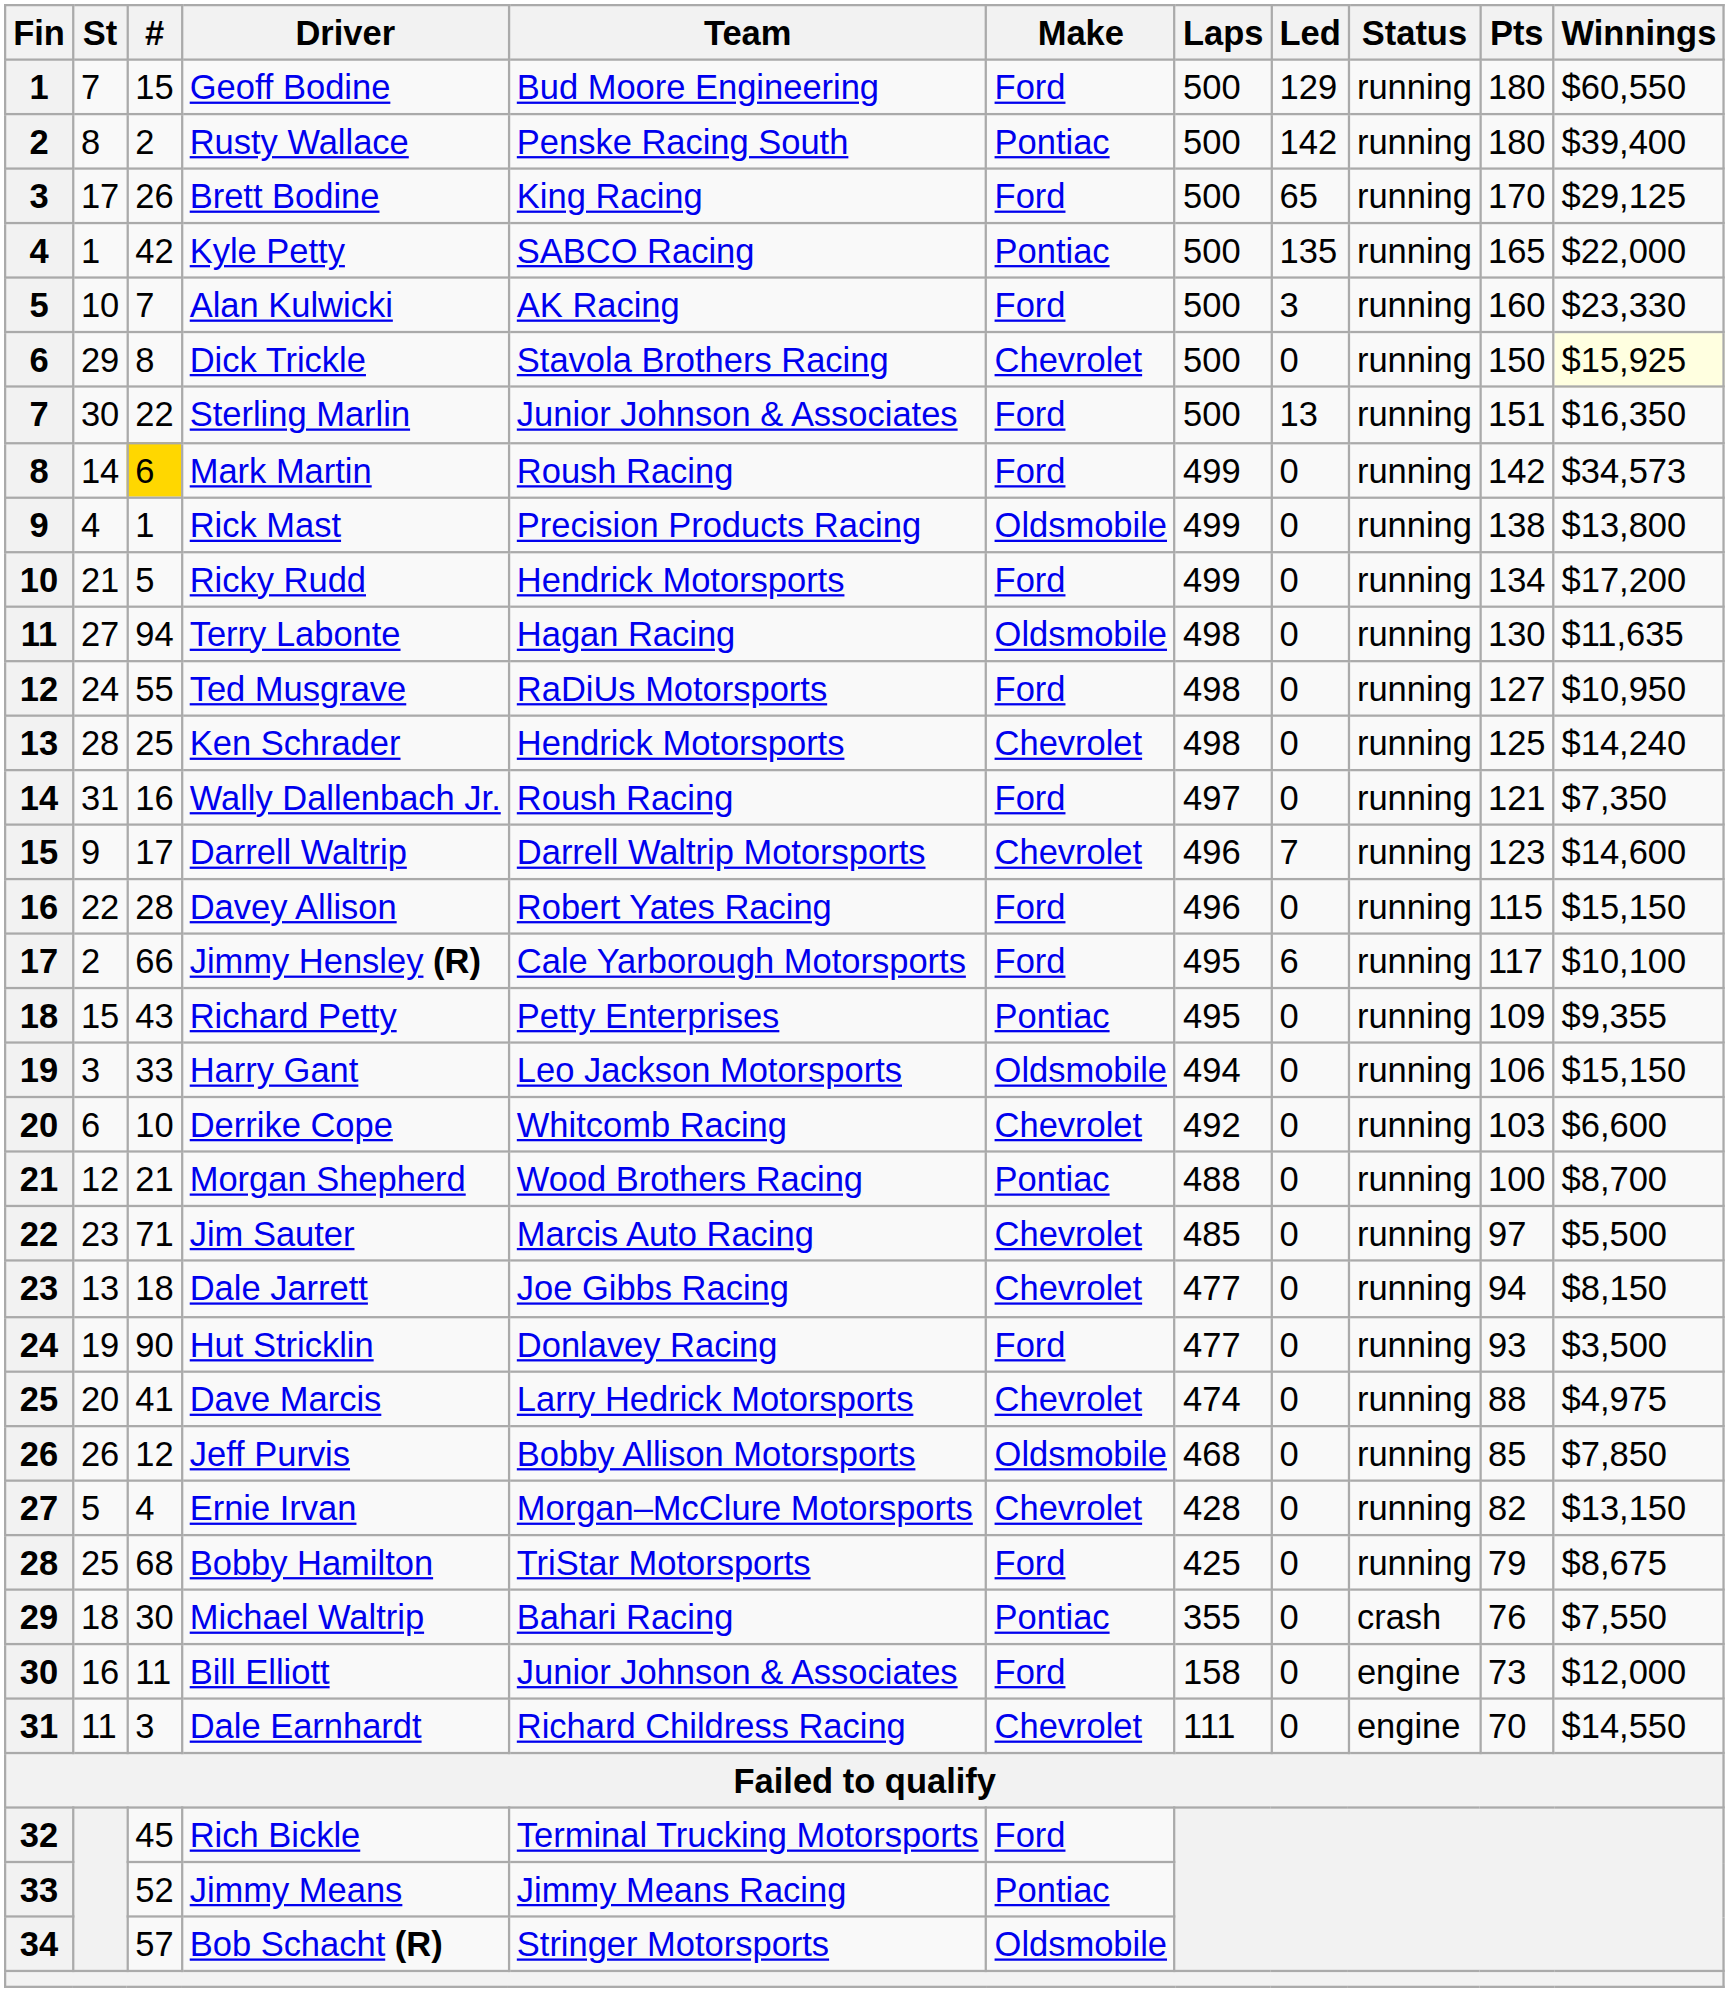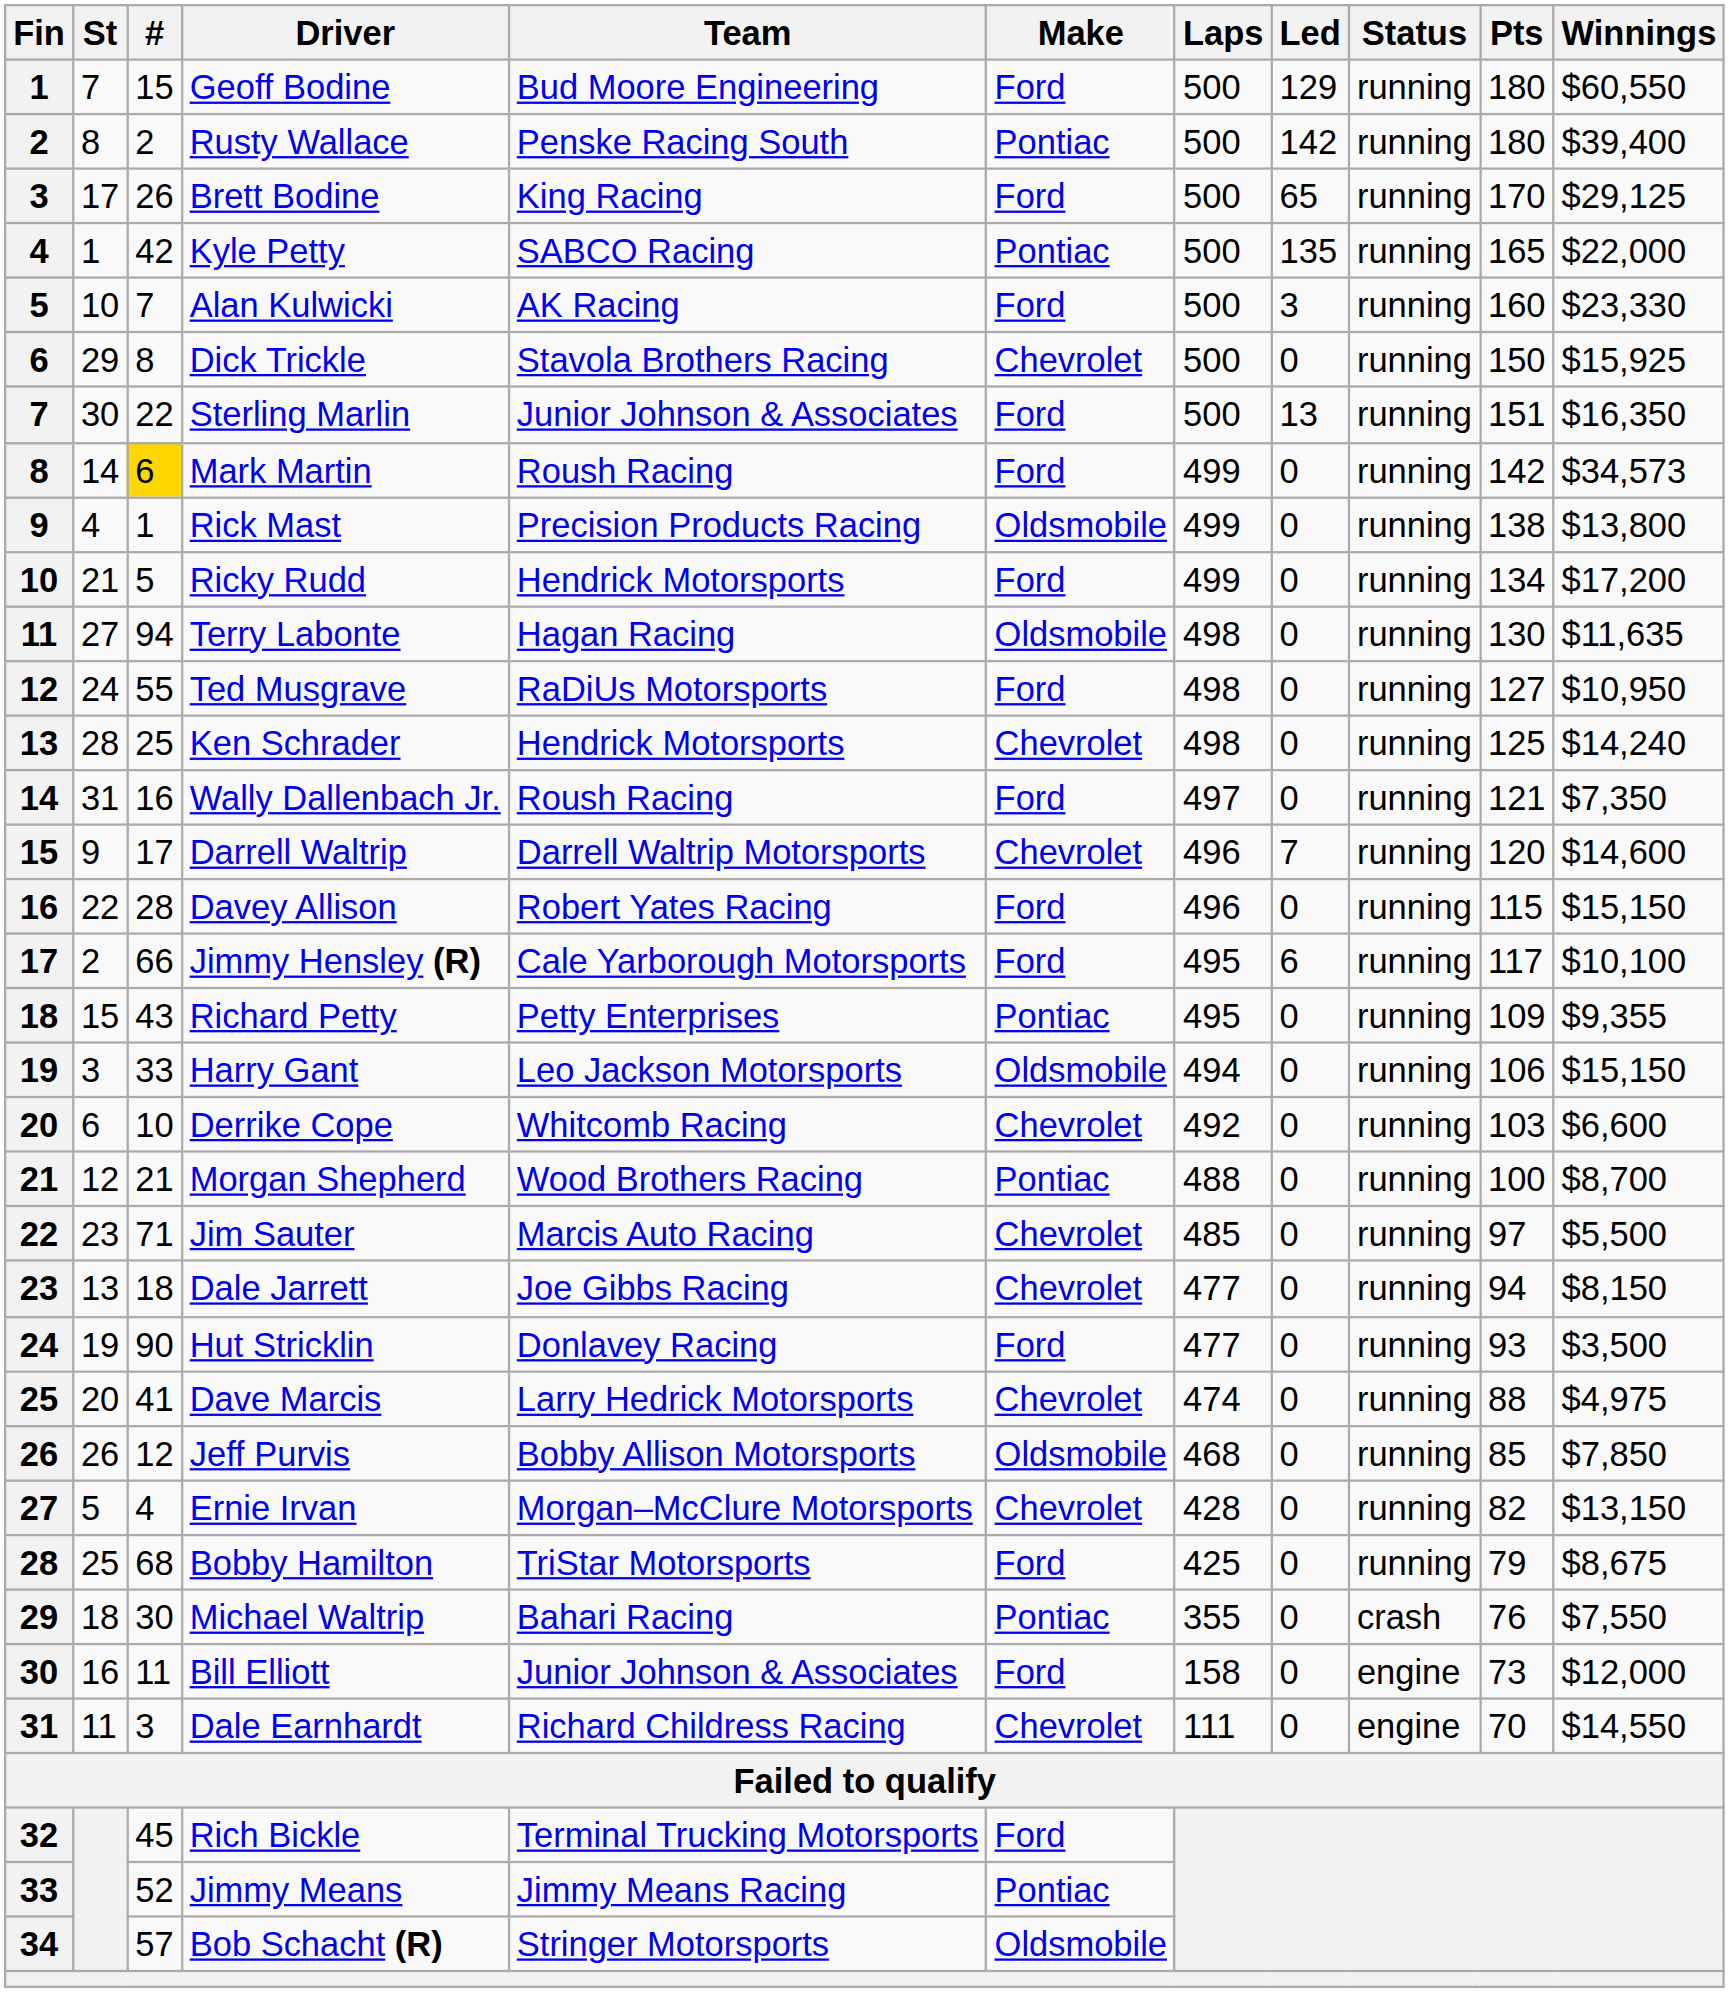Dick Trickle | Winnings: lightyellow background -> no background
Darrell Waltrip | Pts: 123 -> 120
